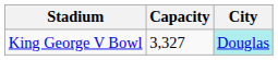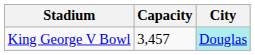King George V Bowl | Capacity: 3,327 -> 3,457
